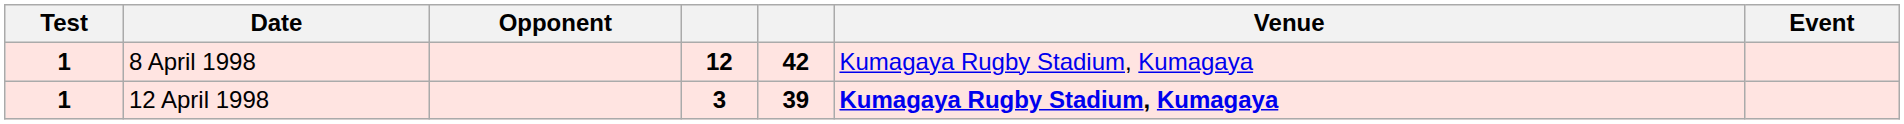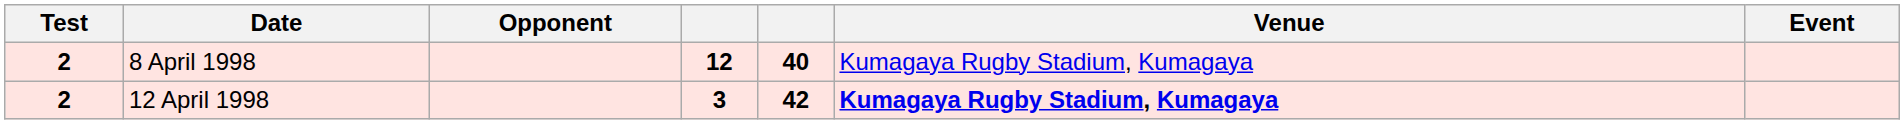8 April 1998 | Test: 1 -> 2
8 April 1998 | column 5: 42 -> 40
12 April 1998 | Test: 1 -> 2
12 April 1998 | column 5: 39 -> 42
